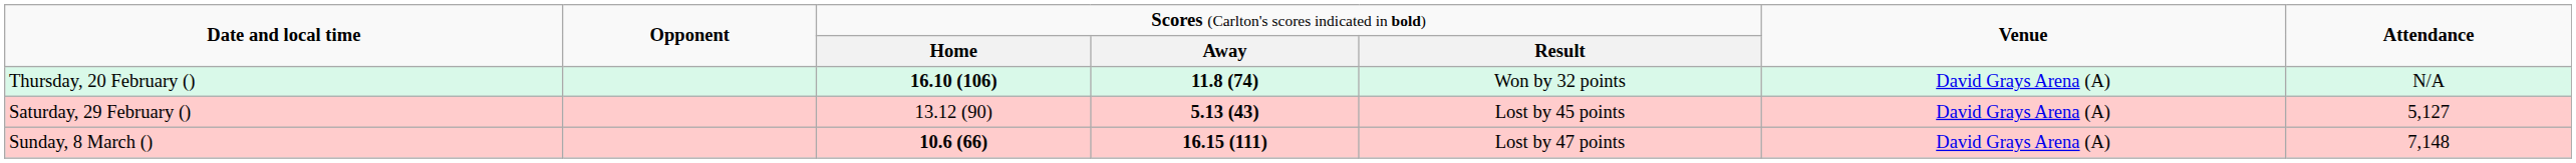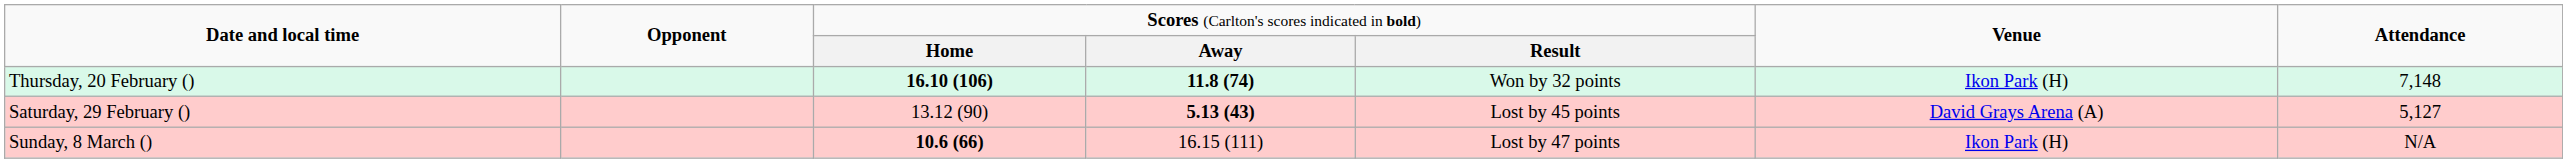Thursday, 20 February () | column 6: David Grays Arena (A) -> Ikon Park (H)
Thursday, 20 February () | column 7: N/A -> 7,148
Sunday, 8 March () | column 4: bold -> normal
Sunday, 8 March () | column 6: David Grays Arena (A) -> Ikon Park (H)
Sunday, 8 March () | column 7: 7,148 -> N/A
